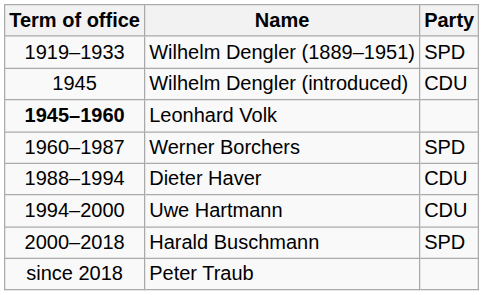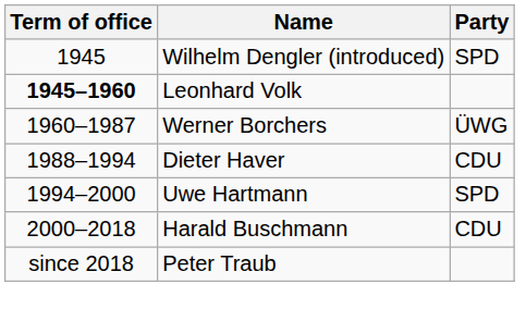- row: 1919–1933 | Wilhelm Dengler (1889–1951) | SPD
Wilhelm Dengler (introduced) | Party: CDU -> SPD
Werner Borchers | Party: SPD -> ÜWG
Uwe Hartmann | Party: CDU -> SPD
Harald Buschmann | Party: SPD -> CDU
